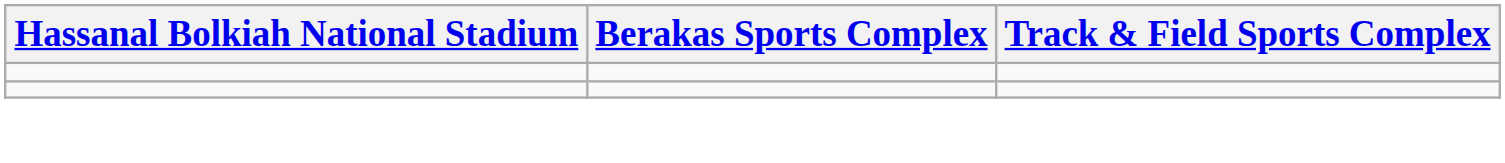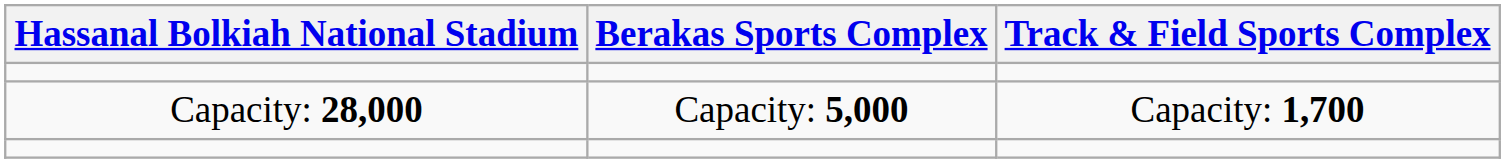+ row: Capacity: 28,000 | Capacity: 5,000 | Capacity: 1,700
